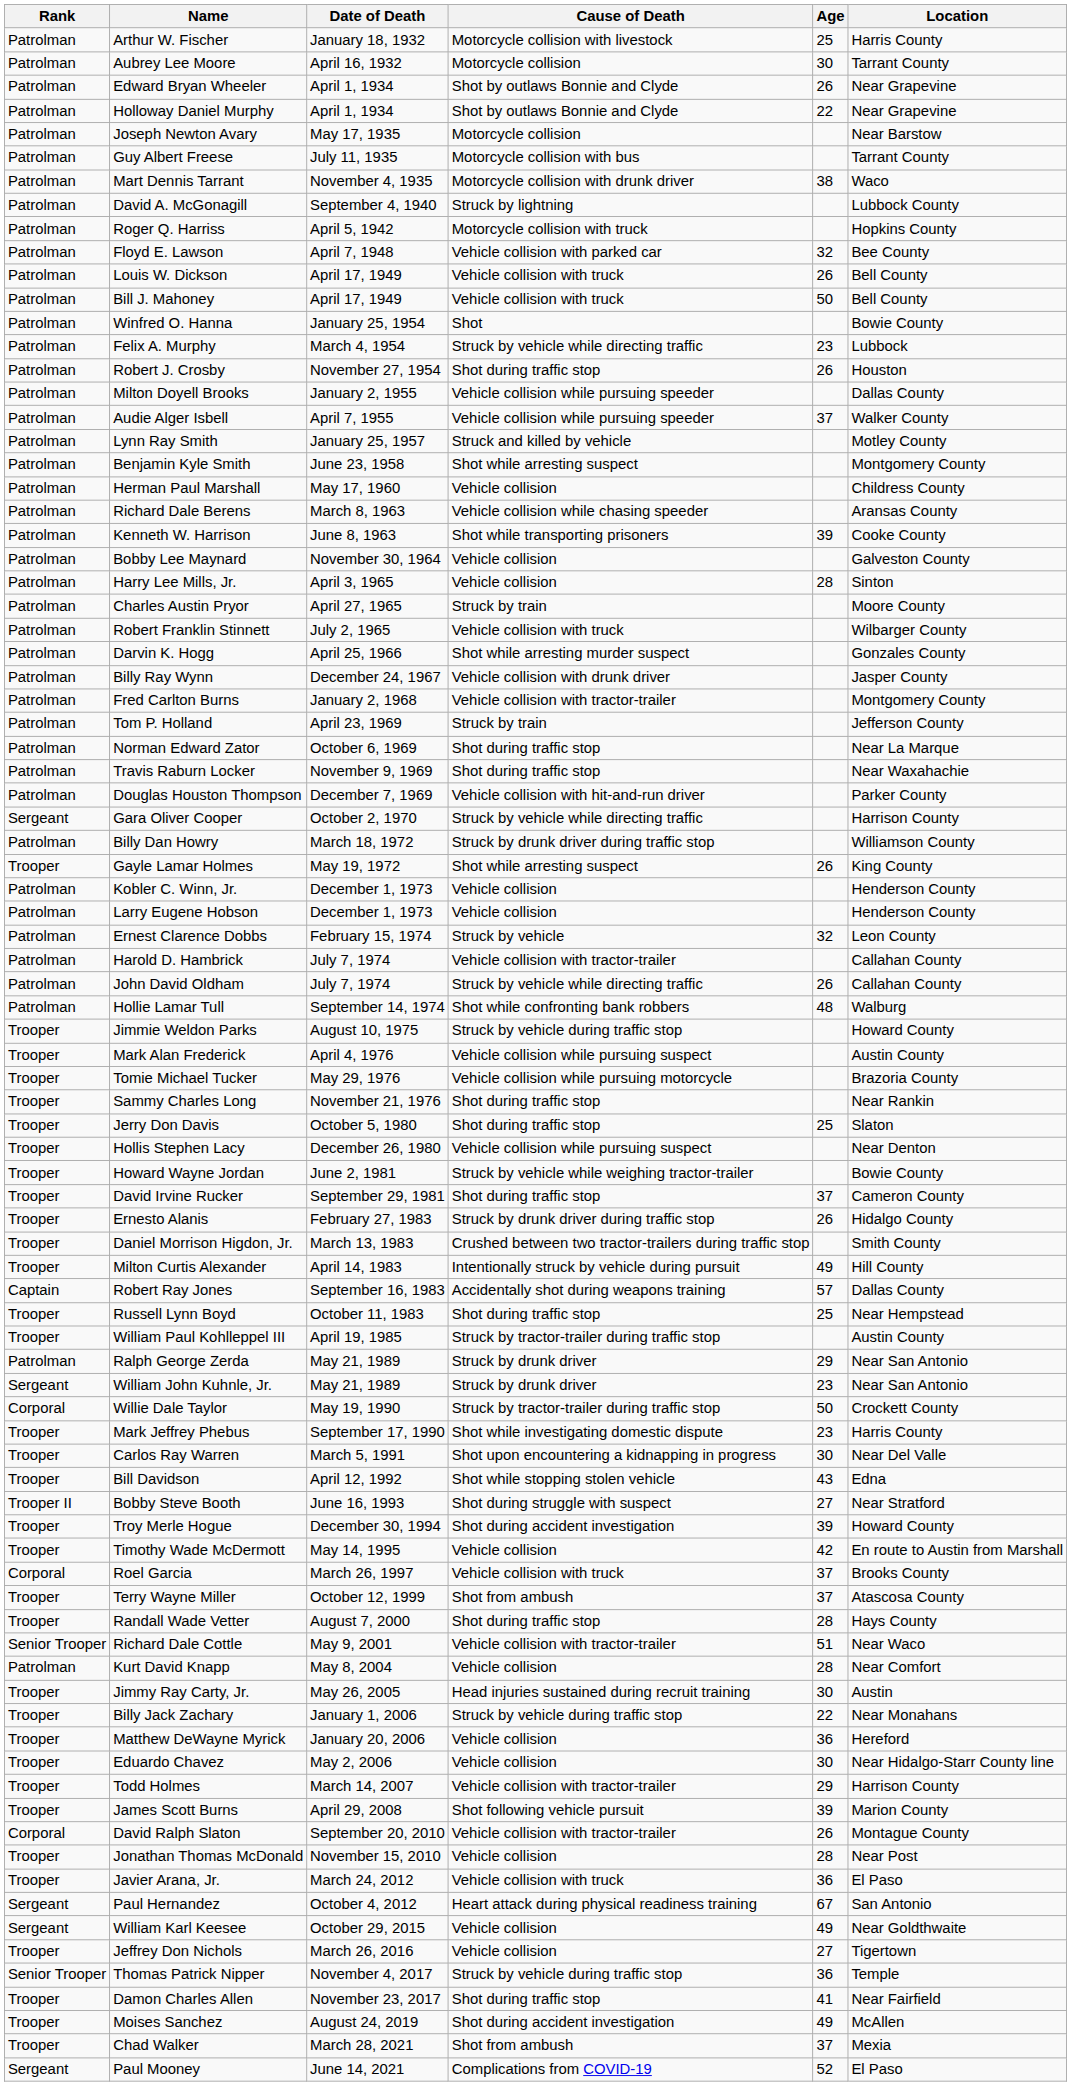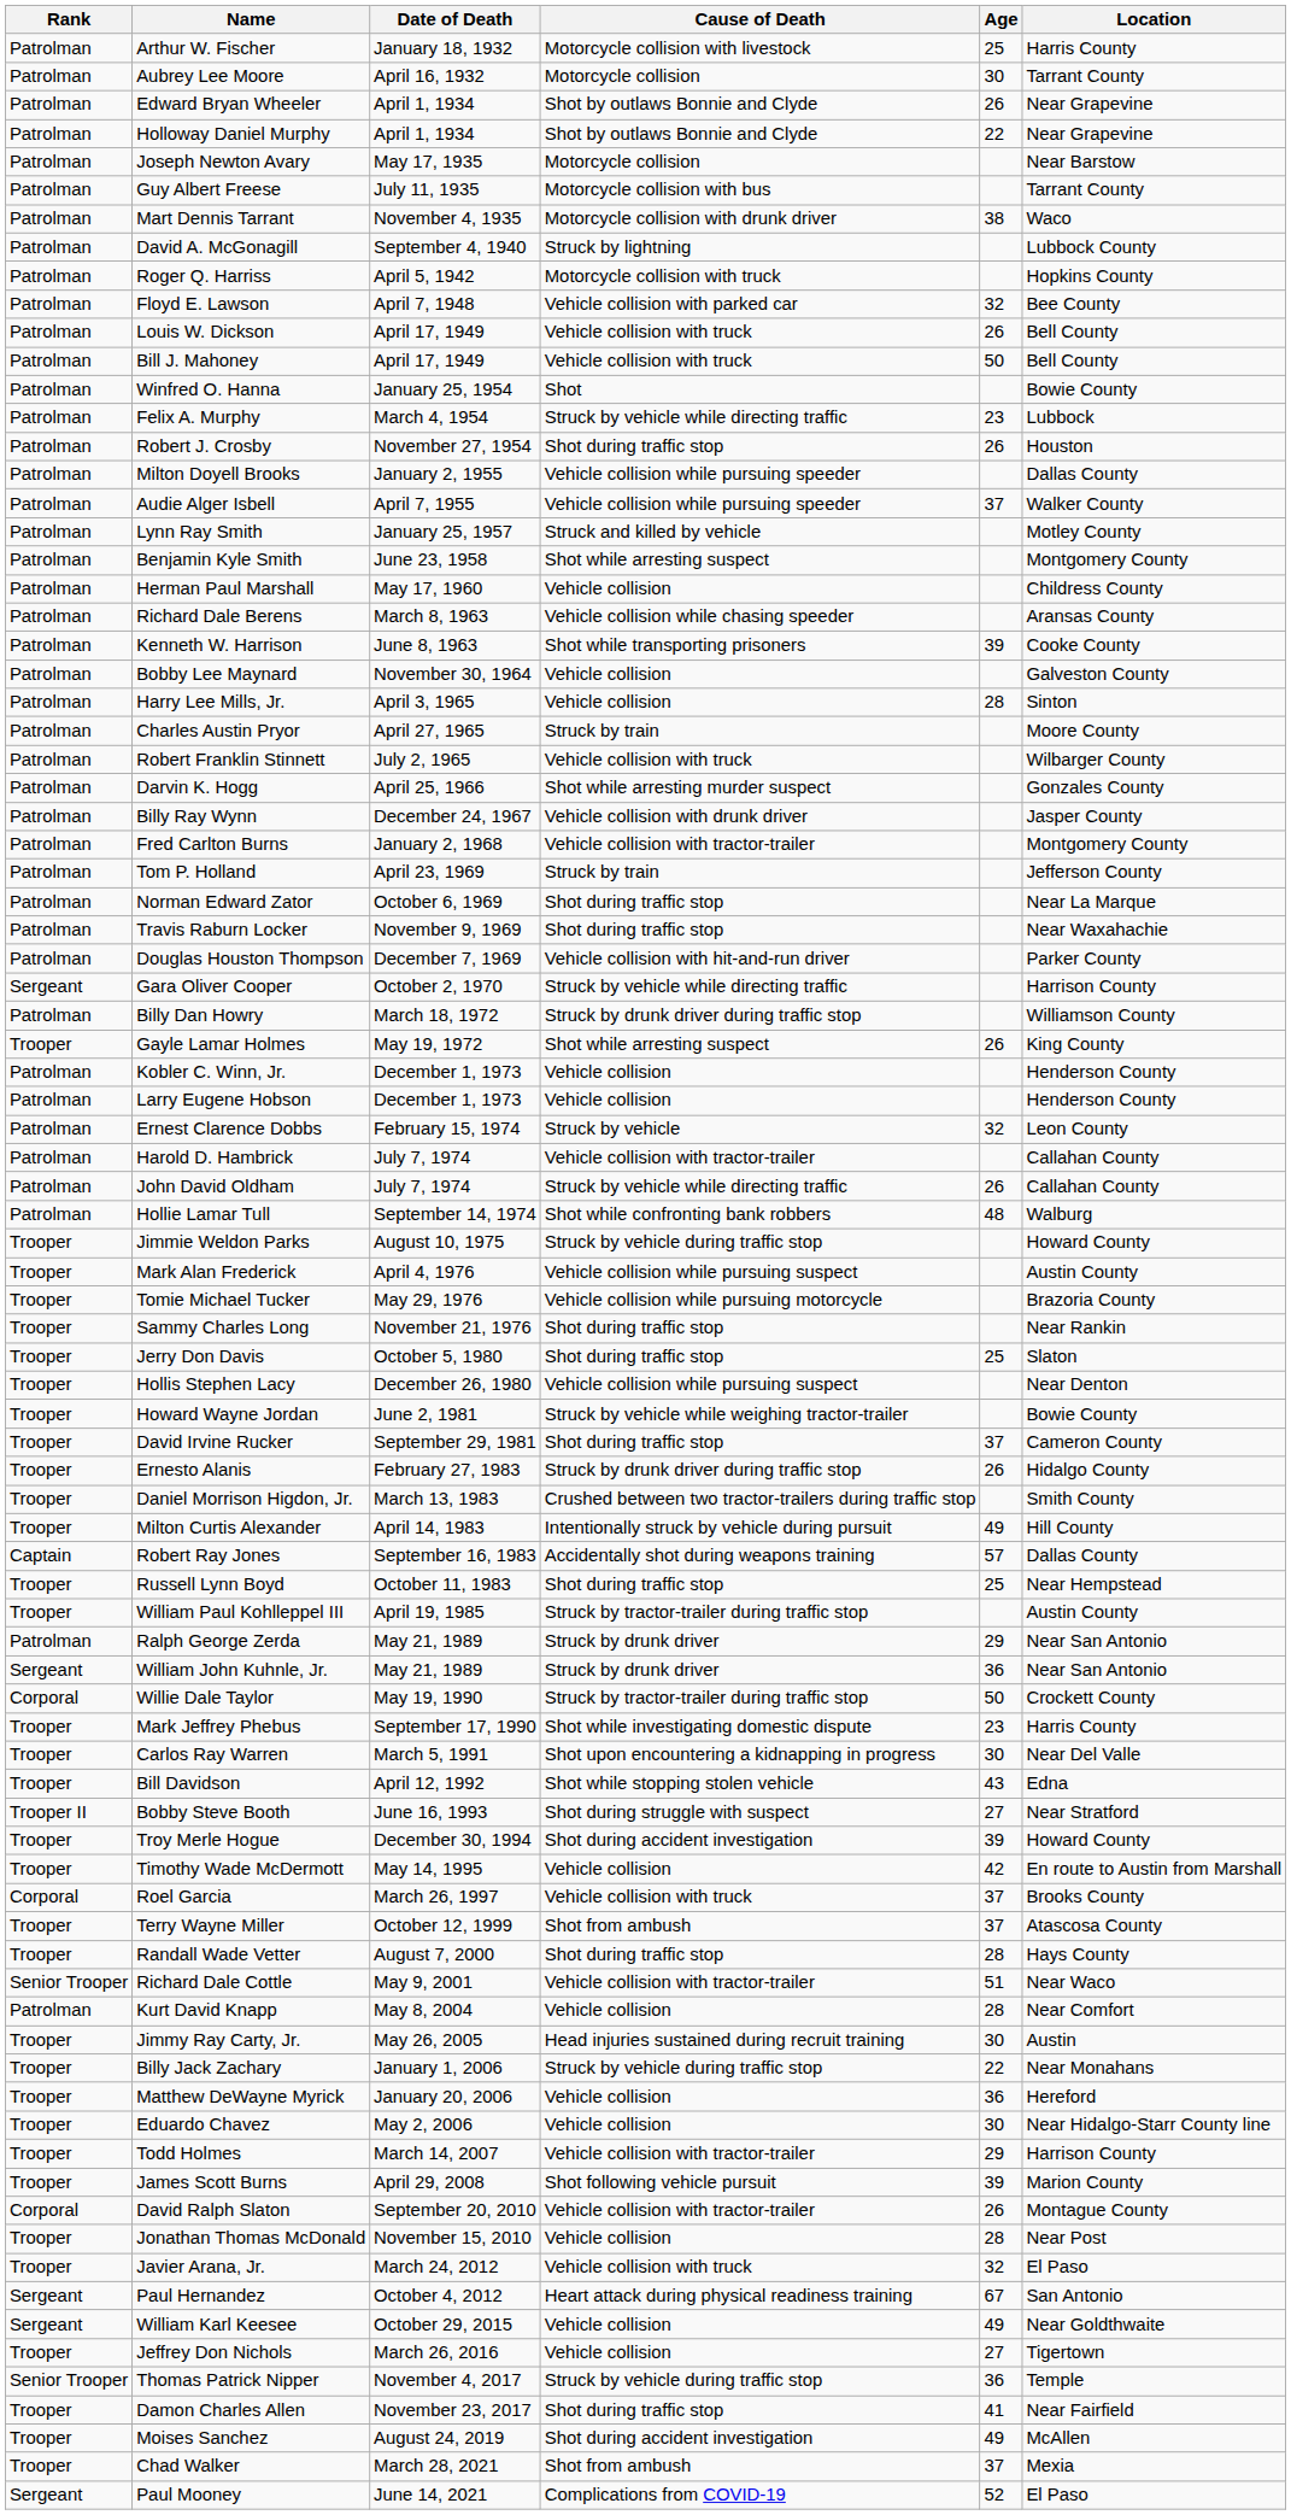William John Kuhnle, Jr. | Age: 23 -> 36
Javier Arana, Jr. | Age: 36 -> 32
